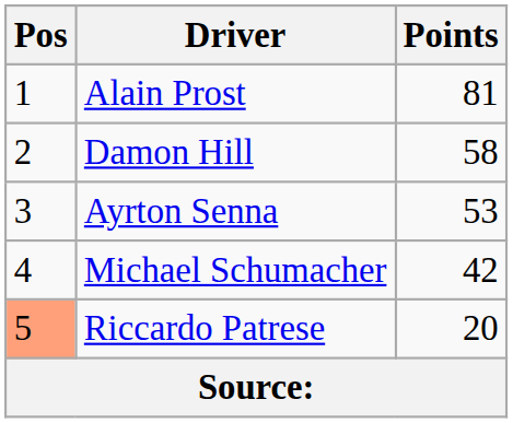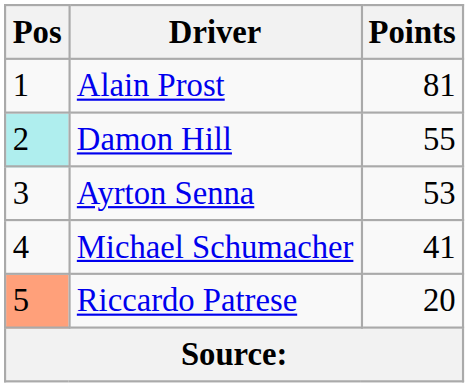Damon Hill | Pos: no background -> paleturquoise background
Damon Hill | Points: 58 -> 55
Michael Schumacher | Points: 42 -> 41
